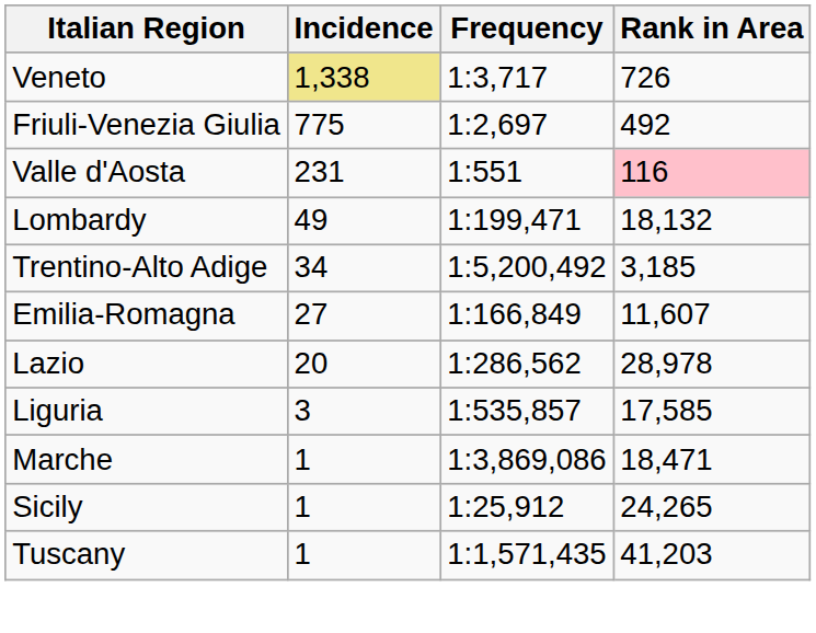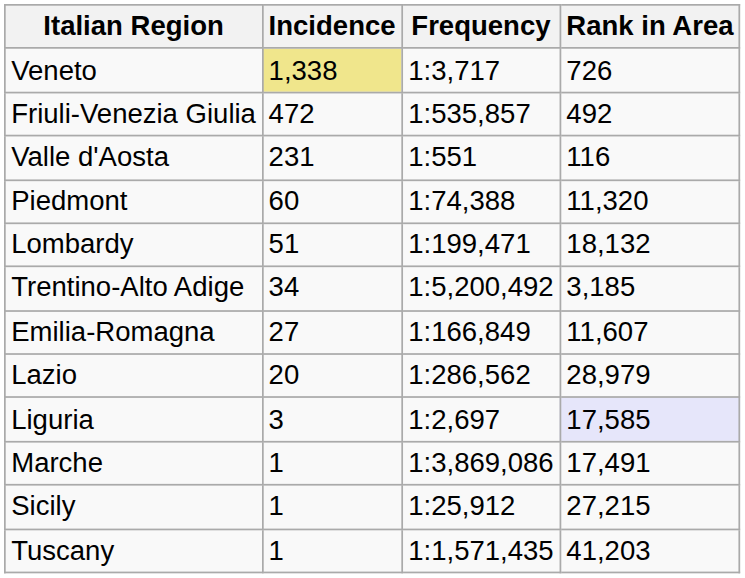Friuli-Venezia Giulia | Incidence: 775 -> 472
Friuli-Venezia Giulia | Frequency: 1:2,697 -> 1:535,857
Valle d'Aosta | Rank in Area: pink background -> no background
+ row: Piedmont | 60 | 1:74,388 | 11,320
Lombardy | Incidence: 49 -> 51
Lazio | Rank in Area: 28,978 -> 28,979
Liguria | Frequency: 1:535,857 -> 1:2,697
Liguria | Rank in Area: no background -> lavender background
Marche | Rank in Area: 18,471 -> 17,491
Sicily | Rank in Area: 24,265 -> 27,215
